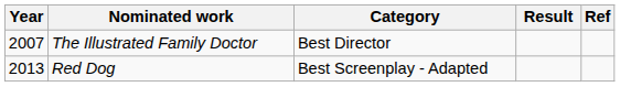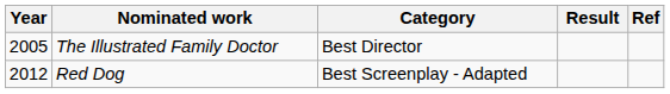The Illustrated Family Doctor | Year: 2007 -> 2005
Red Dog | Year: 2013 -> 2012
